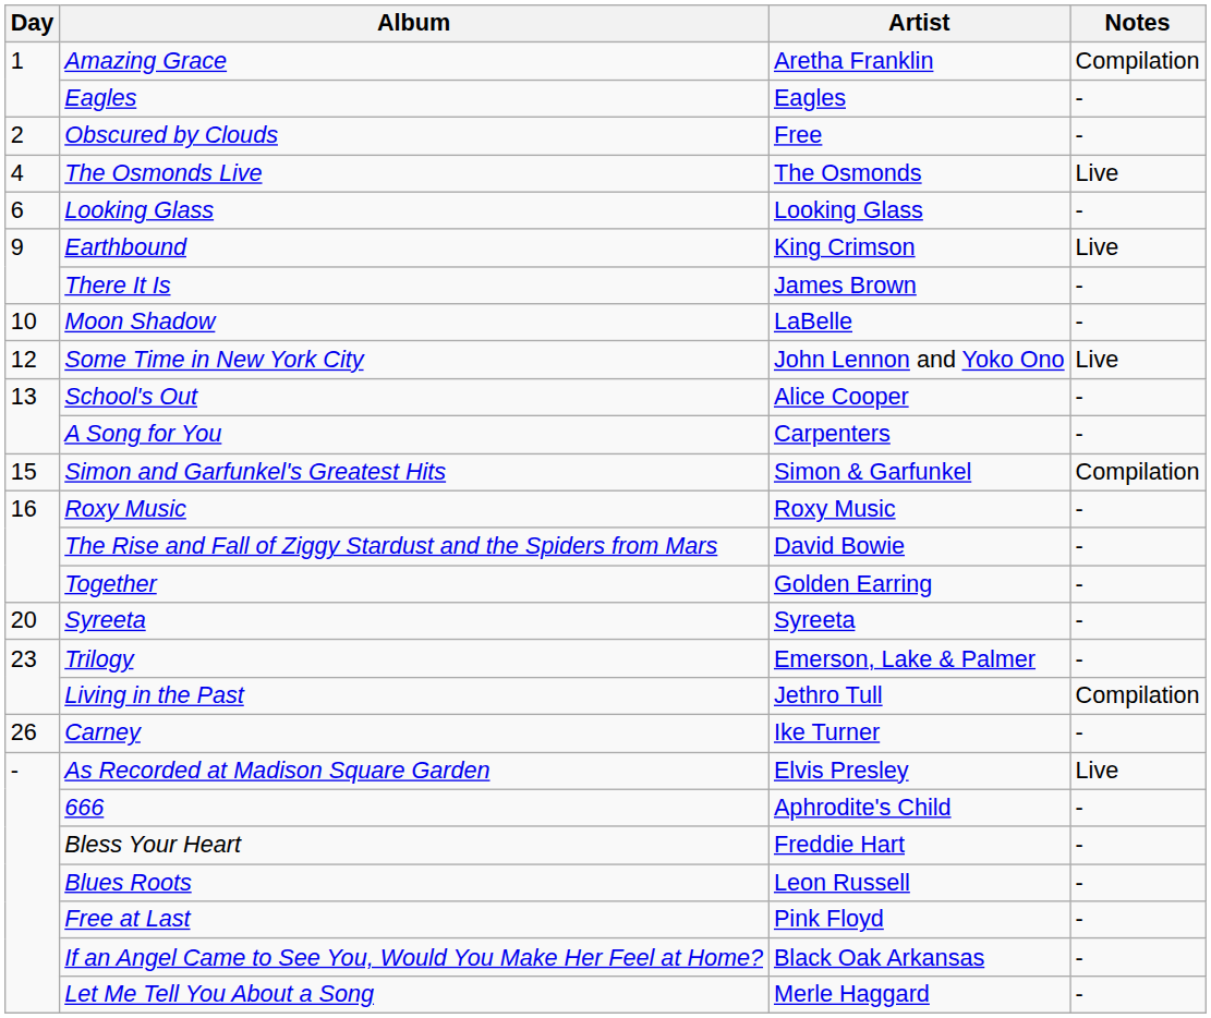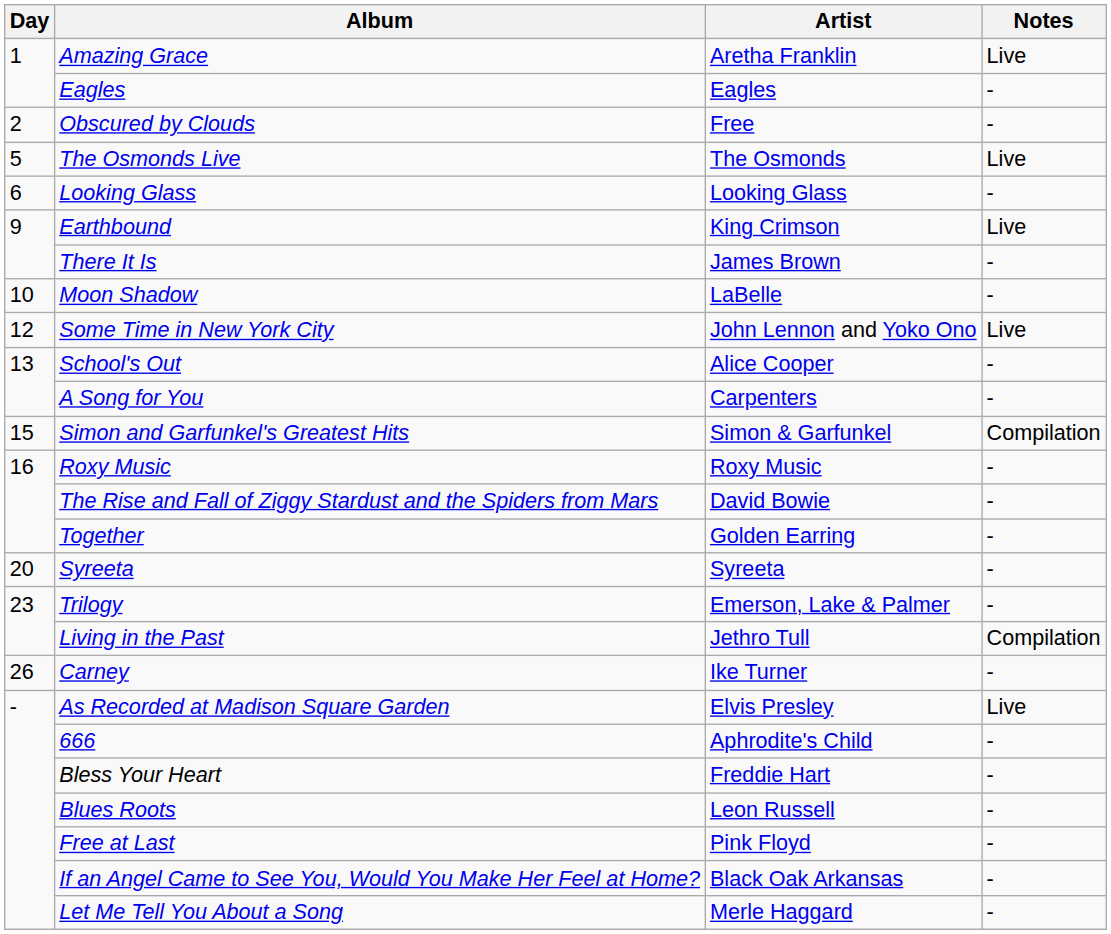Amazing Grace | Notes: Compilation -> Live
The Osmonds Live | Day: 4 -> 5
